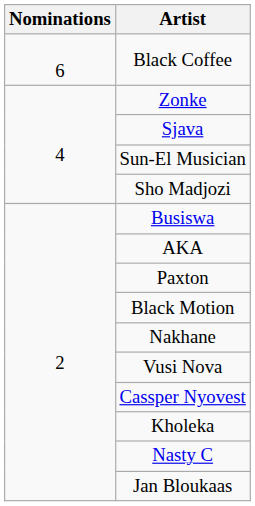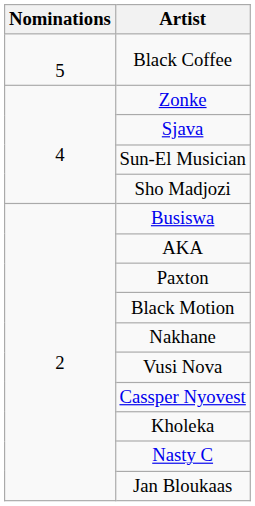Black Coffee | Nominations: 6 -> 5
